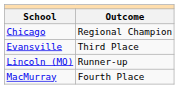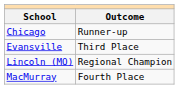Chicago | Outcome: Regional Champion -> Runner-up
Lincoln (MO) | Outcome: Runner-up -> Regional Champion
